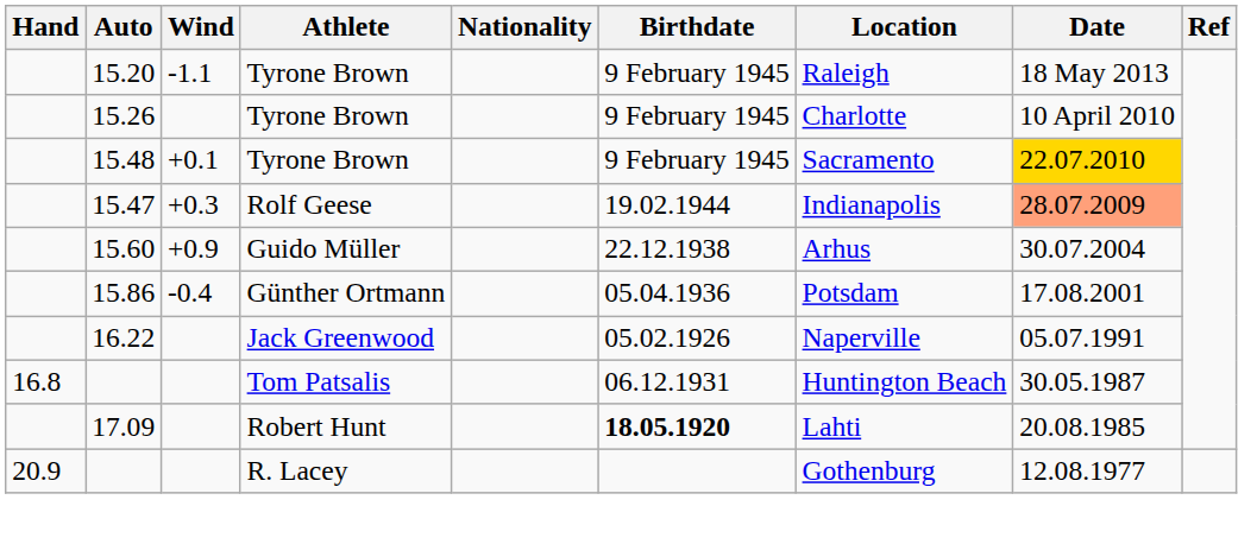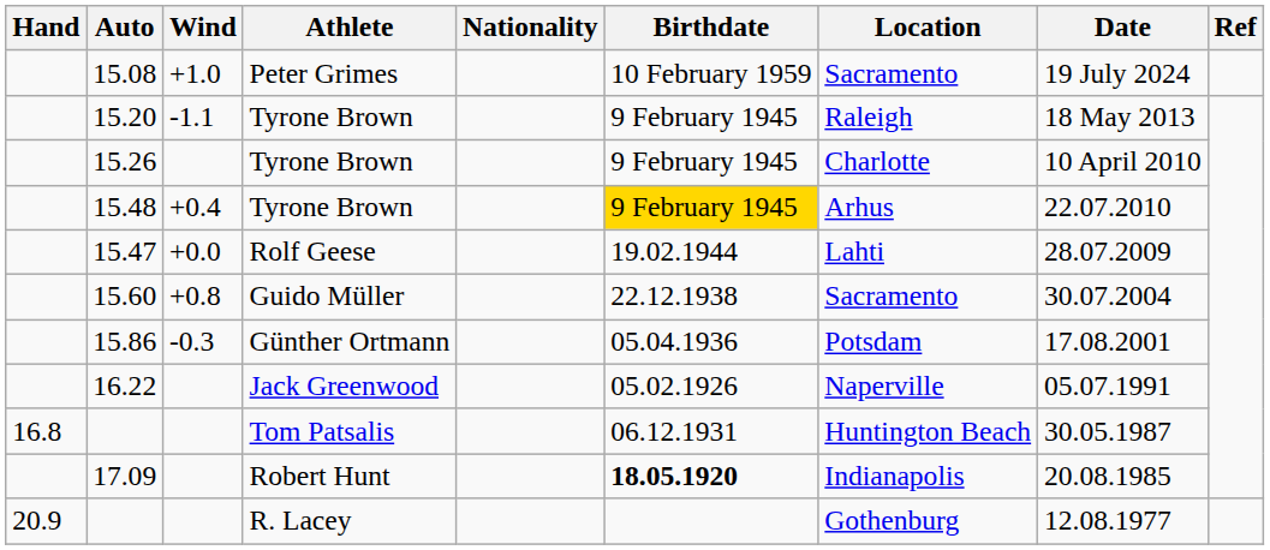+ row: 15.08 | +1.0 | Peter Grimes | 10 February 1959 | Sacramento | 19 July 2024
15.48 | Wind: +0.1 -> +0.4
15.48 | Birthdate: no background -> gold background
15.48 | Location: Sacramento -> Arhus
15.48 | Date: gold background -> no background
15.47 | Wind: +0.3 -> +0.0
15.47 | Location: Indianapolis -> Lahti
15.47 | Date: lightsalmon background -> no background
15.60 | Wind: +0.9 -> +0.8
15.60 | Location: Arhus -> Sacramento
15.86 | Wind: -0.4 -> -0.3
17.09 | Location: Lahti -> Indianapolis
